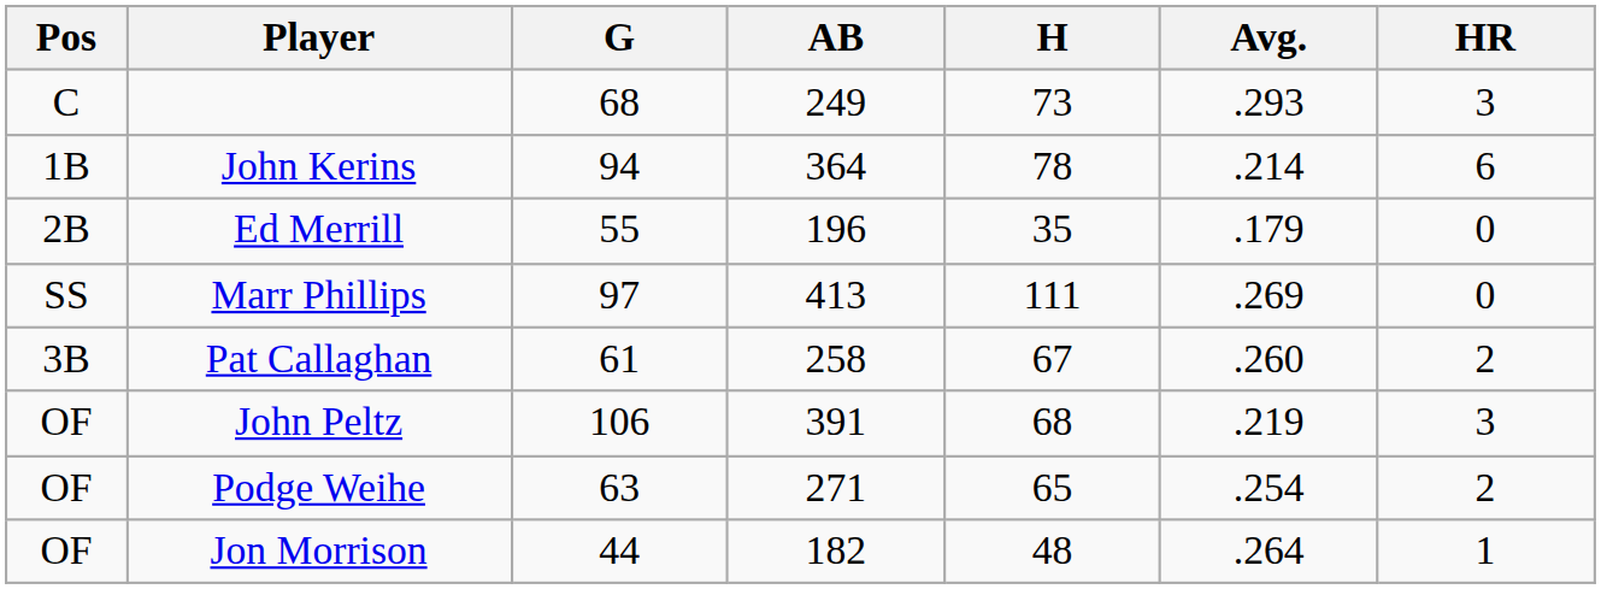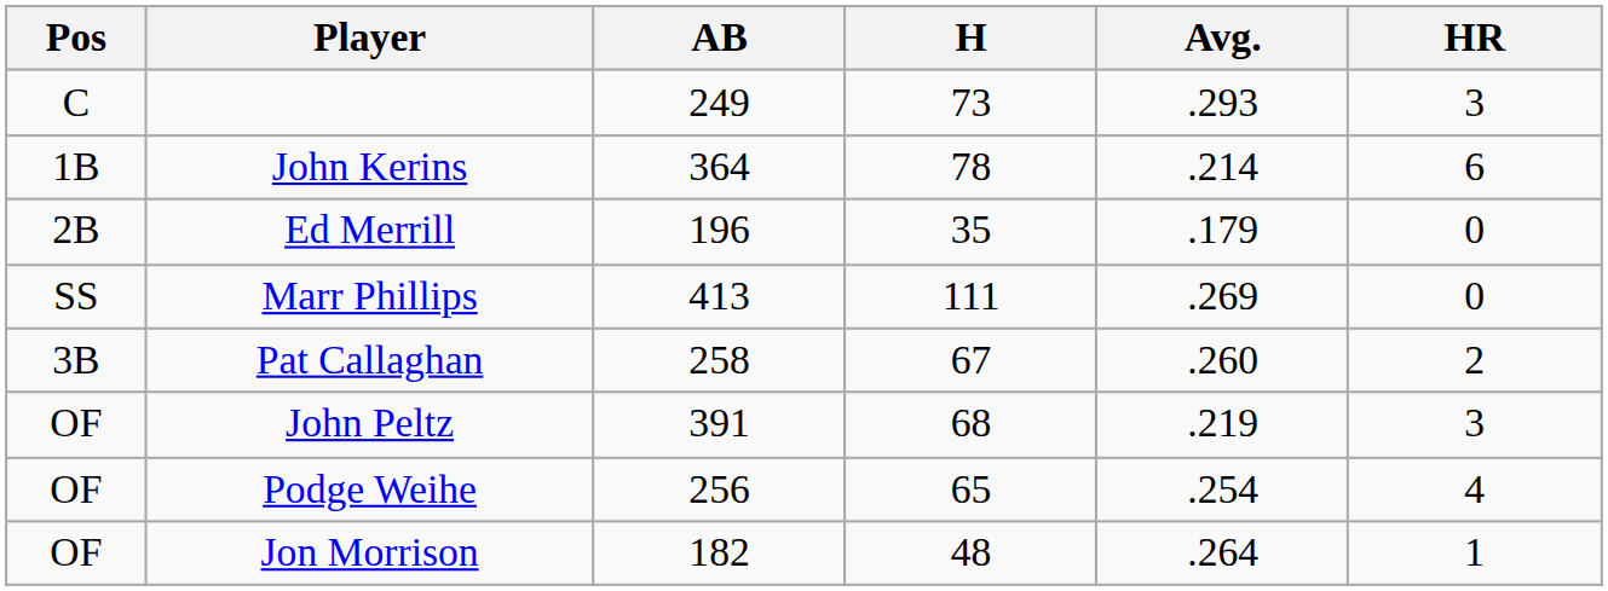- column: G | 68 | 94 | 55 | 97 | 61 | 106 | 63 | 44
Podge Weihe | AB: 271 -> 256
Podge Weihe | HR: 2 -> 4
